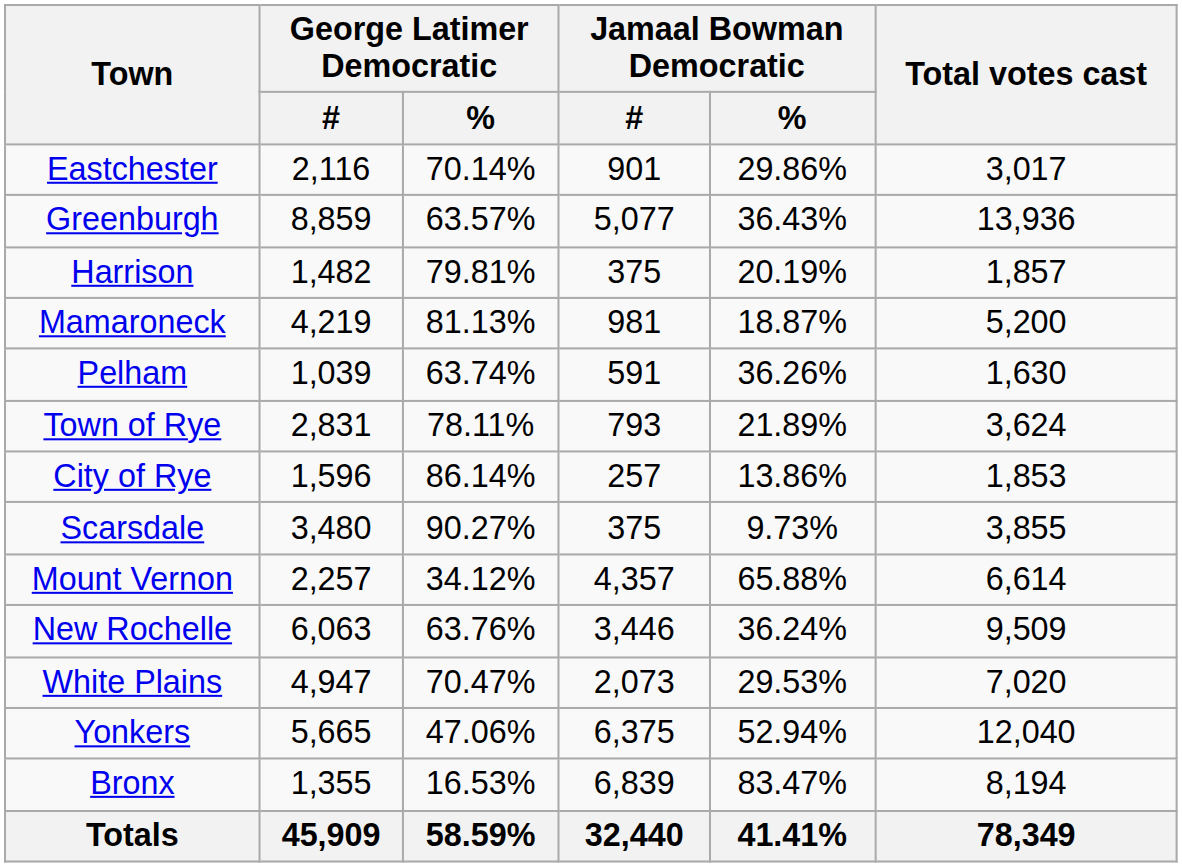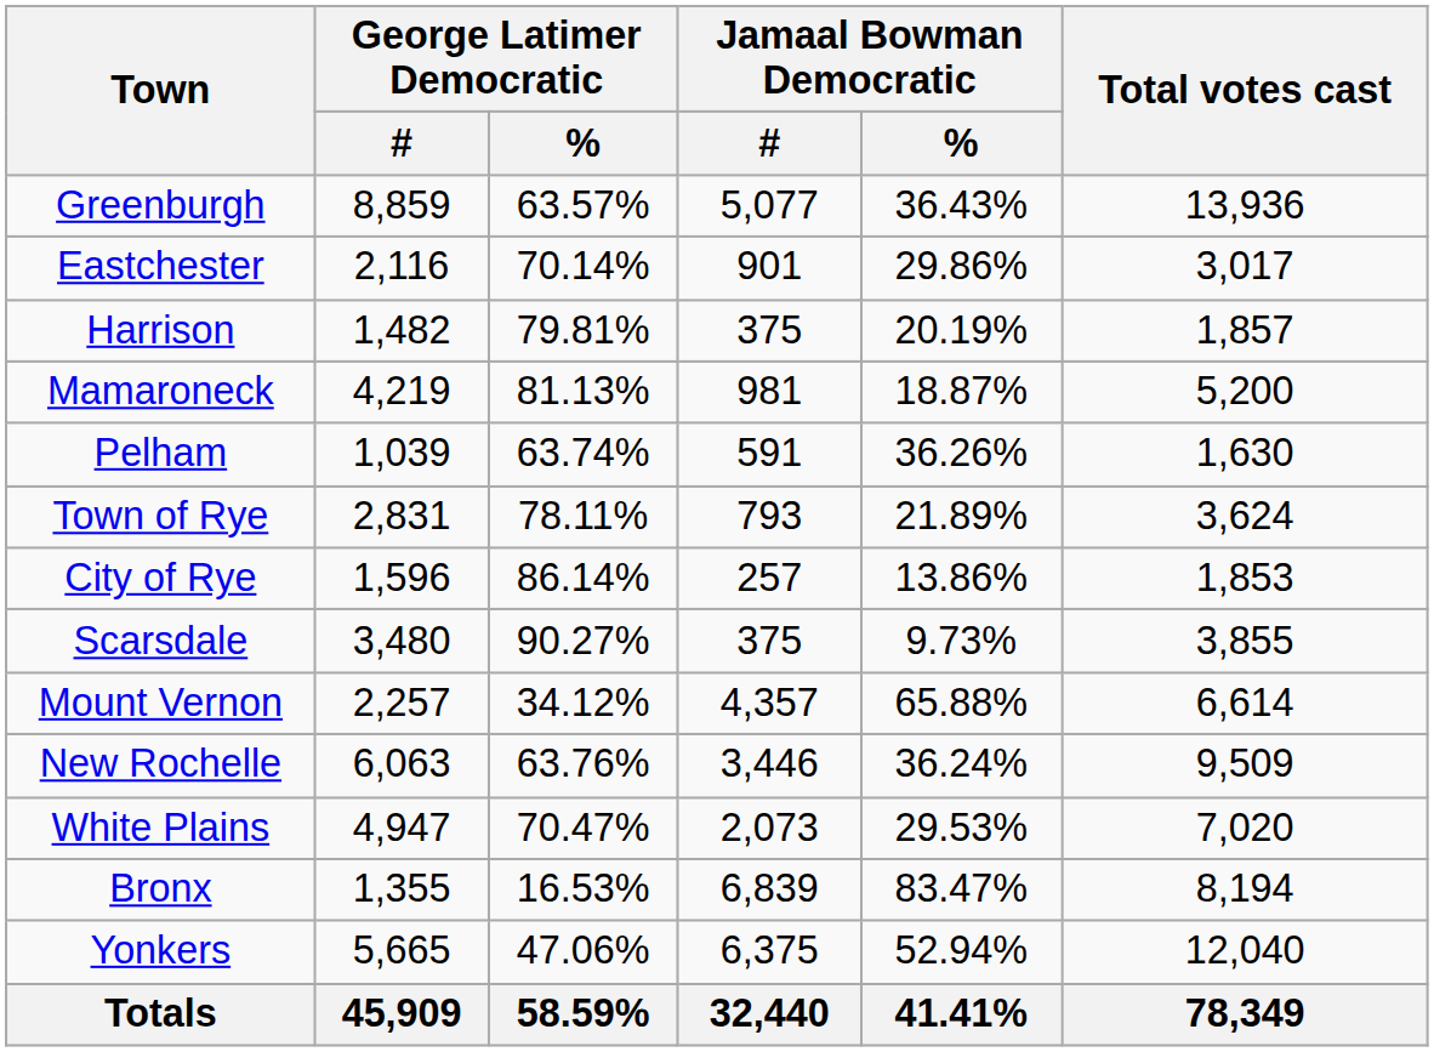rows swapped: Eastchester <-> Greenburgh
rows swapped: Yonkers <-> Bronx
